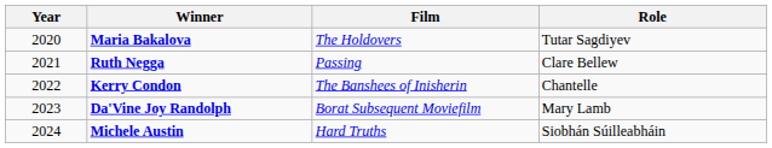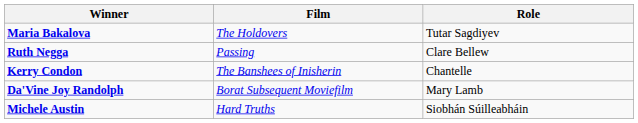- column: Year | 2020 | 2021 | 2022 | 2023 | 2024
